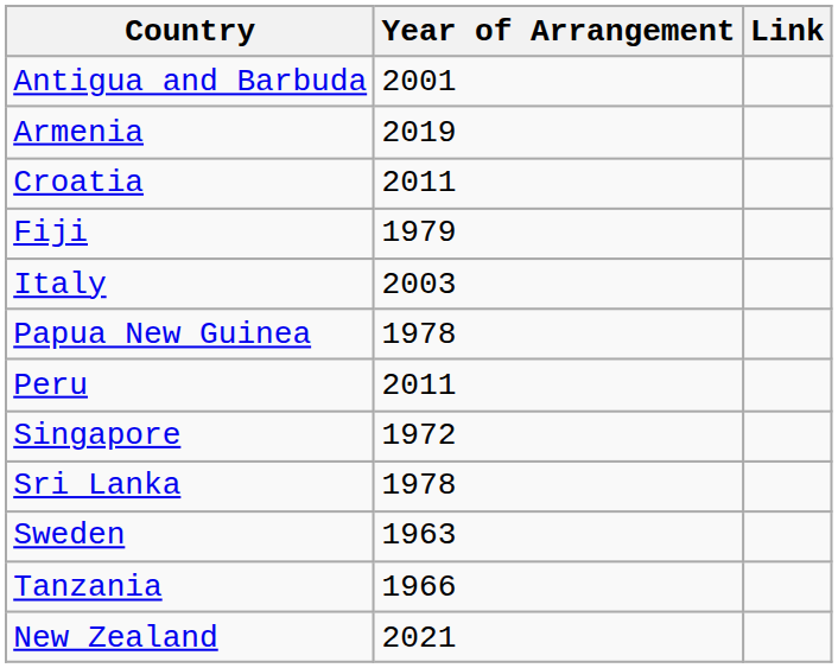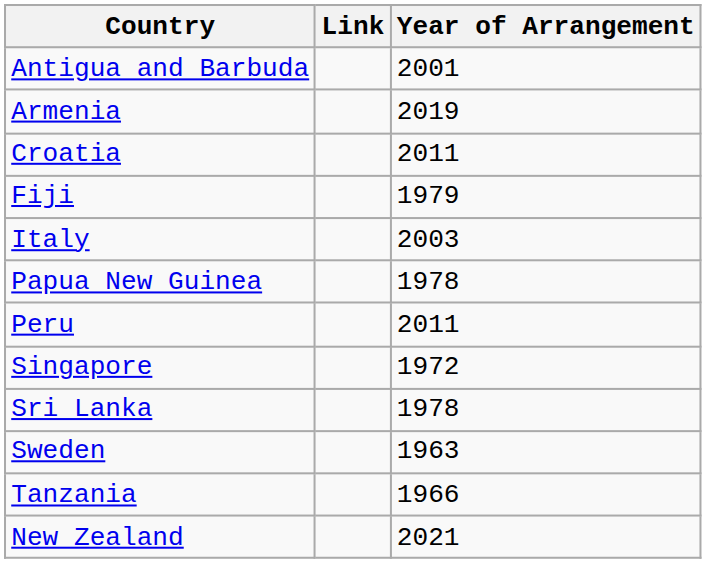columns swapped: Year of Arrangement <-> Link
